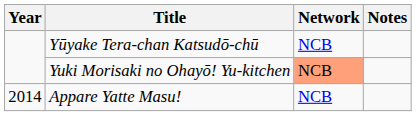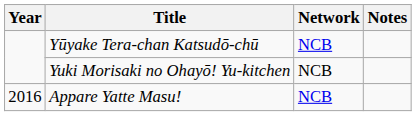Yuki Morisaki no Ohayō! Yu-kitchen | Network: lightsalmon background -> no background
Appare Yatte Masu! | Year: 2014 -> 2016
